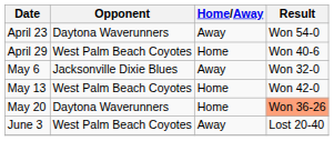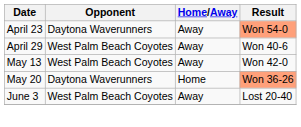April 23 | Result: no background -> lightsalmon background
April 29 | Home/Away: Home -> Away
- row: May 6 | Jacksonville Dixie Blues | Away | Won 32-0
May 13 | Home/Away: Home -> Away
